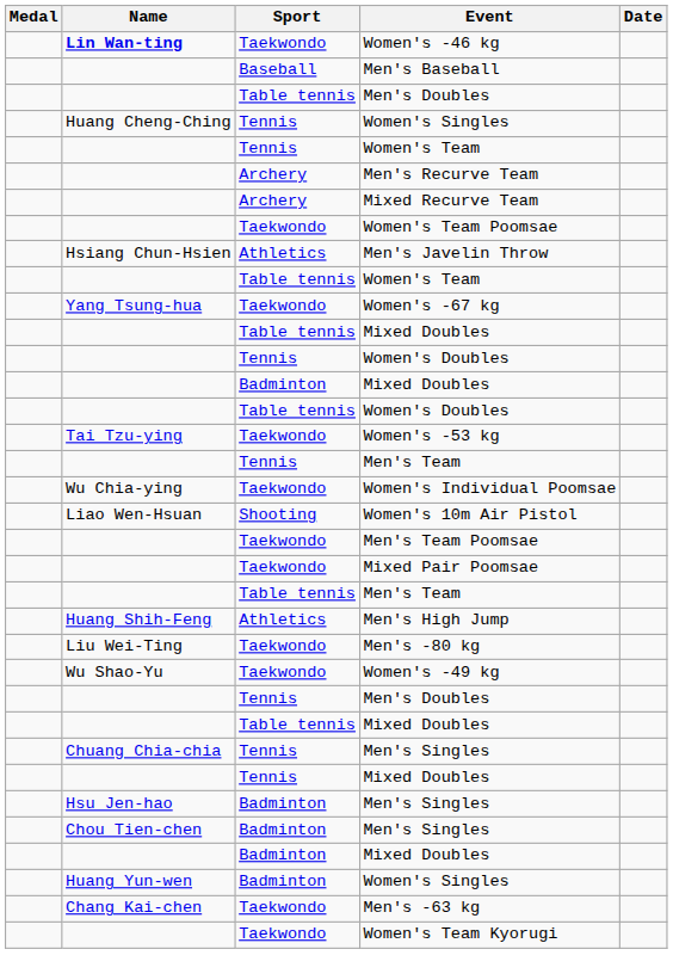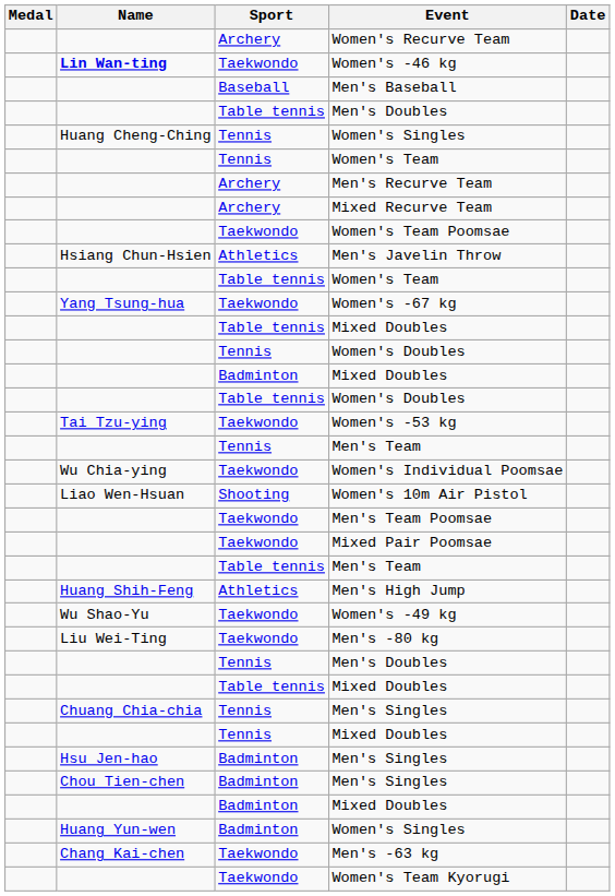+ row: Archery | Women's Recurve Team
rows swapped: Men's -80 kg <-> Women's -49 kg
